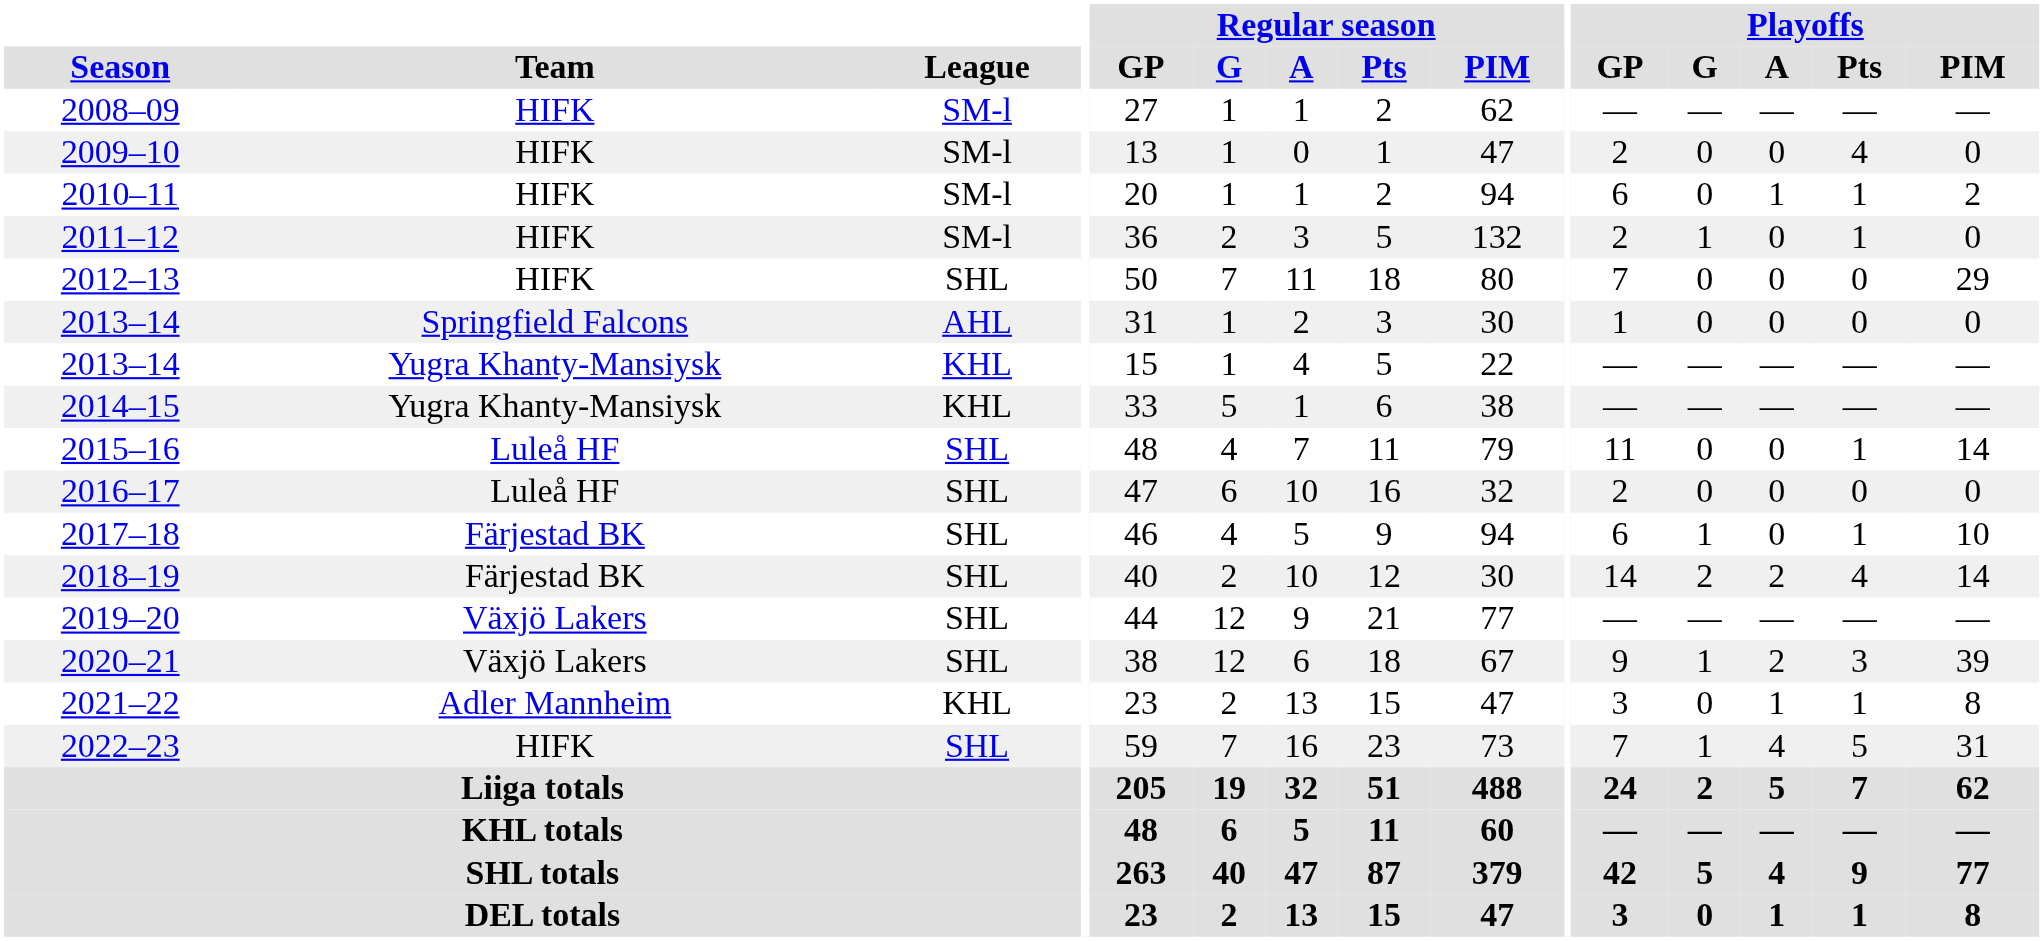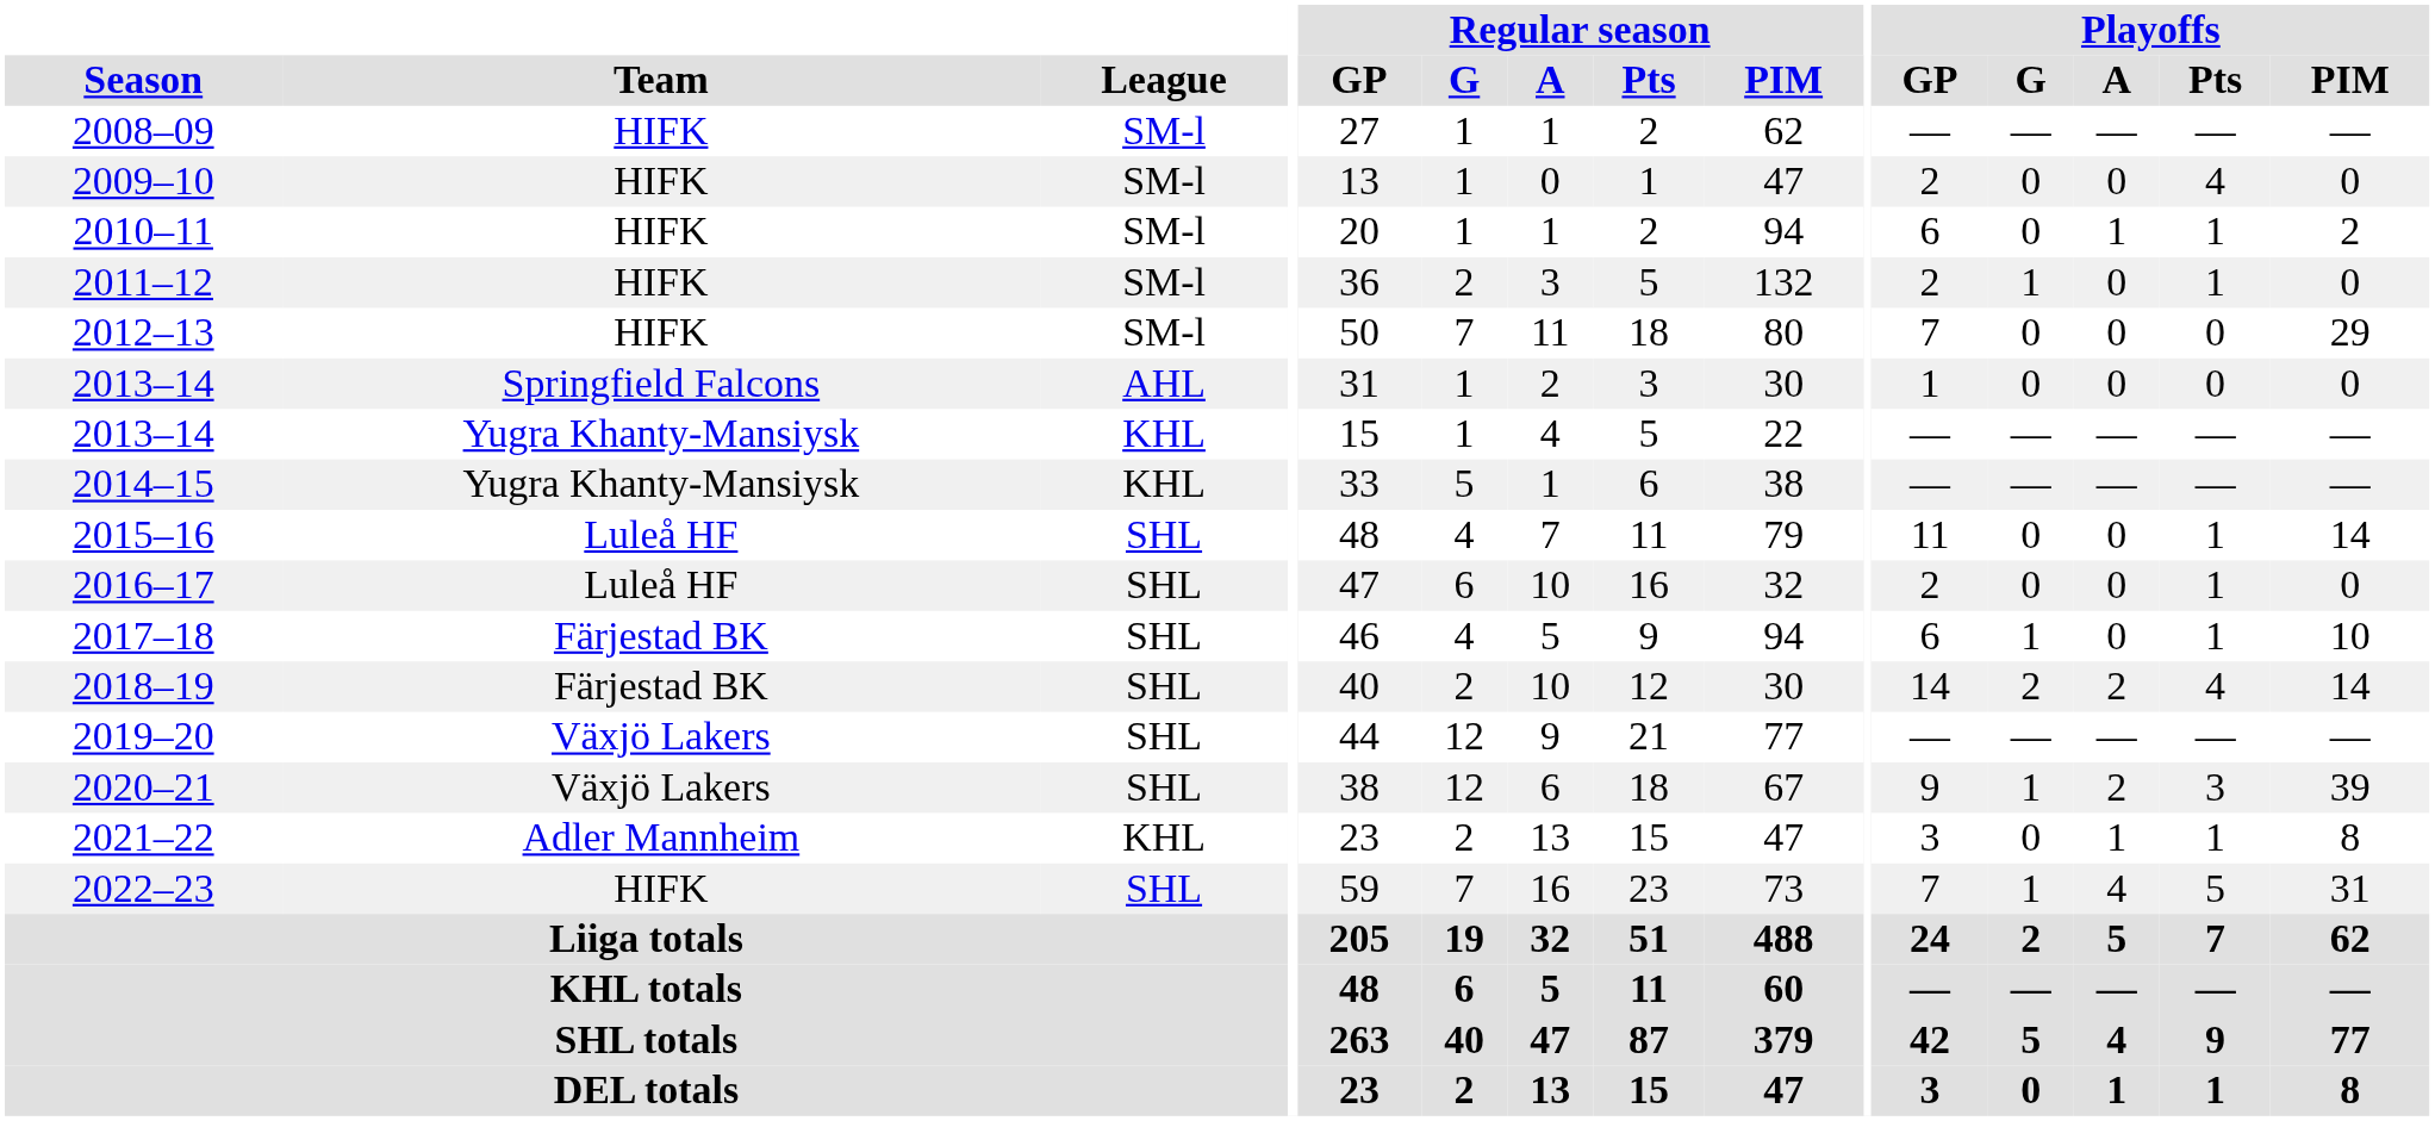2012–13 | League: SHL -> SM-l
2016–17 | Playoffs / Pts: 0 -> 1
